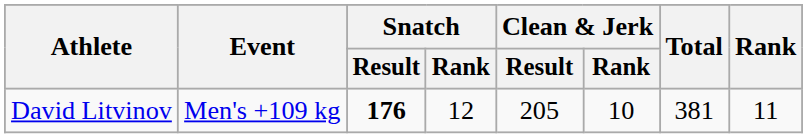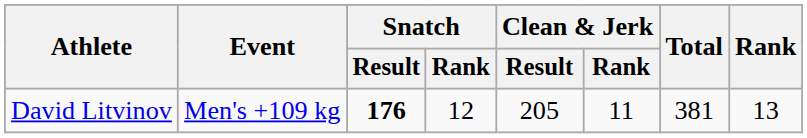David Litvinov | Clean & Jerk / Rank: 10 -> 11
David Litvinov | Rank: 11 -> 13
